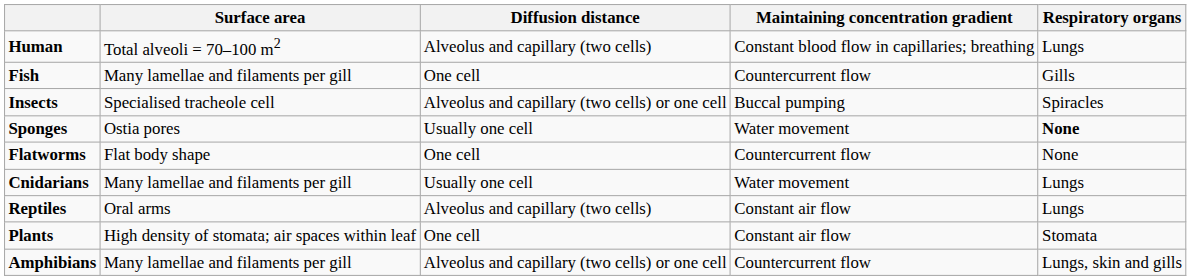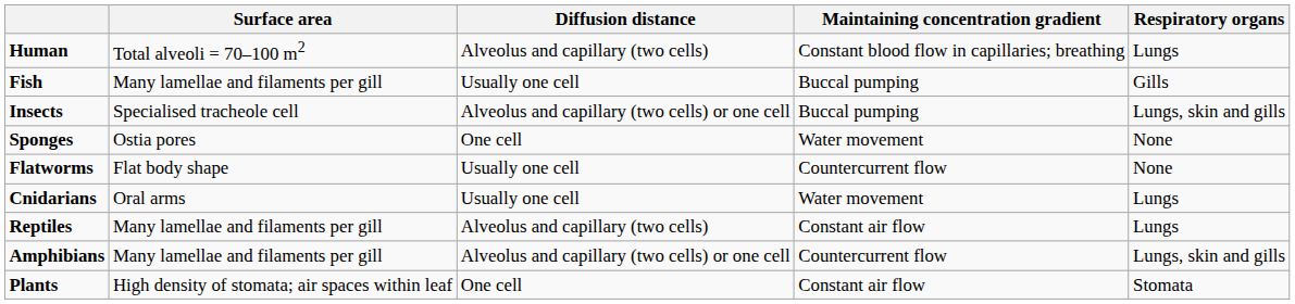Fish | Diffusion distance: One cell -> Usually one cell
Fish | Maintaining concentration gradient: Countercurrent flow -> Buccal pumping
Insects | Respiratory organs: Spiracles -> Lungs, skin and gills
Sponges | Diffusion distance: Usually one cell -> One cell
Sponges | Respiratory organs: bold -> normal
Flatworms | Diffusion distance: One cell -> Usually one cell
Cnidarians | Surface area: Many lamellae and filaments per gill -> Oral arms
Reptiles | Surface area: Oral arms -> Many lamellae and filaments per gill
rows swapped: Amphibians <-> Plants
